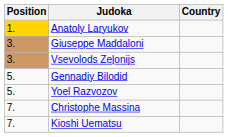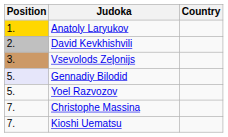+ row: 2. | David Kevkhishvili
- row: 3. | Giuseppe Maddaloni
Gennadiy Bilodid | Position: no background -> lavender background
